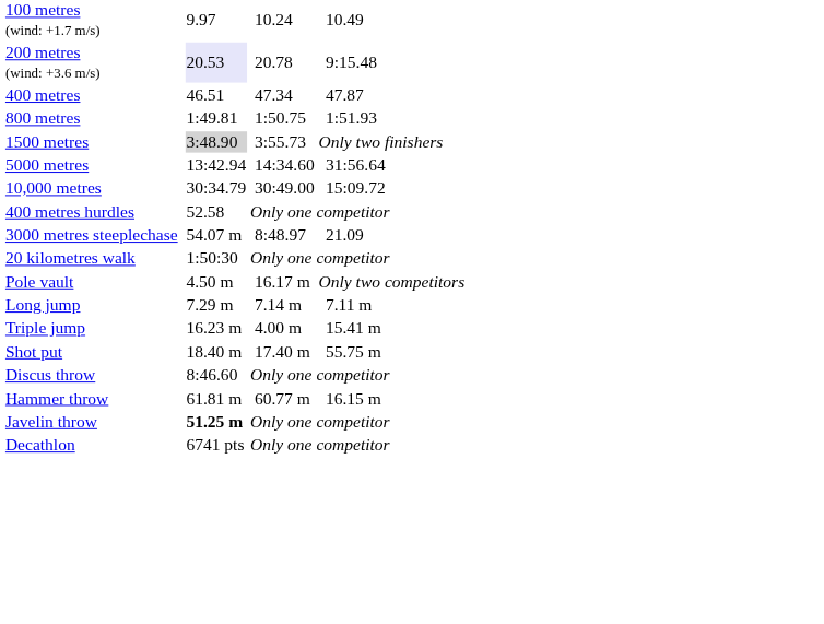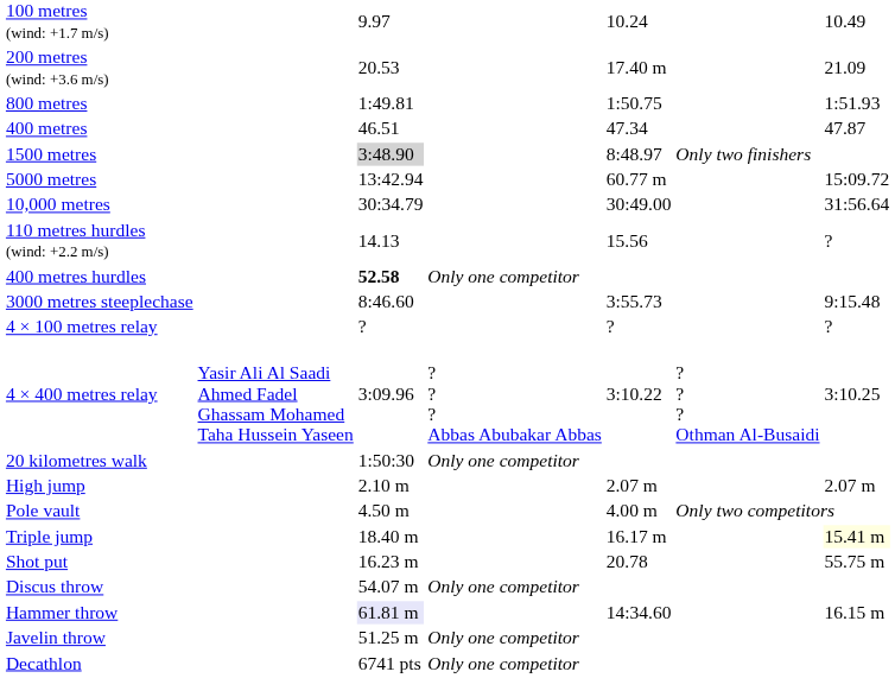200 metres (wind: +3.6 m/s) | column 3: lavender background -> no background
200 metres (wind: +3.6 m/s) | column 5: 20.78 -> 17.40 m
200 metres (wind: +3.6 m/s) | column 7: 9:15.48 -> 21.09
rows swapped: 400 metres <-> 800 metres
1500 metres | column 5: 3:55.73 -> 8:48.97
5000 metres | column 5: 14:34.60 -> 60.77 m
5000 metres | column 7: 31:56.64 -> 15:09.72
10,000 metres | column 7: 15:09.72 -> 31:56.64
+ row: 110 metres hurdles (wind: +2.2 m/s) | 14.13 | 15.56 | ?
400 metres hurdles | column 3: normal -> bold
3000 metres steeplechase | column 3: 54.07 m -> 8:46.60
3000 metres steeplechase | column 5: 8:48.97 -> 3:55.73
3000 metres steeplechase | column 7: 21.09 -> 9:15.48
+ row: 4 × 100 metres relay | ? | ? | ?
+ row: 4 × 400 metres relay | Yasir Ali Al Saadi Ahmed Fadel Ghassam Mohamed Taha Hussein Yaseen | 3:09.96 | ? ? ? Abbas Abubakar Abbas | 3:10.22 | ? ? ? Othman Al-Busaidi | 3:10.25
+ row: High jump | 2.10 m | 2.07 m | 2.07 m
Pole vault | column 5: 16.17 m -> 4.00 m
- row: Long jump | 7.29 m | 7.14 m | 7.11 m
Triple jump | column 3: 16.23 m -> 18.40 m
Triple jump | column 5: 4.00 m -> 16.17 m
Triple jump | column 7: no background -> lightyellow background
Shot put | column 3: 18.40 m -> 16.23 m
Shot put | column 5: 17.40 m -> 20.78
Discus throw | column 3: 8:46.60 -> 54.07 m
Hammer throw | column 3: no background -> lavender background
Hammer throw | column 5: 60.77 m -> 14:34.60
Javelin throw | column 3: bold -> normal
